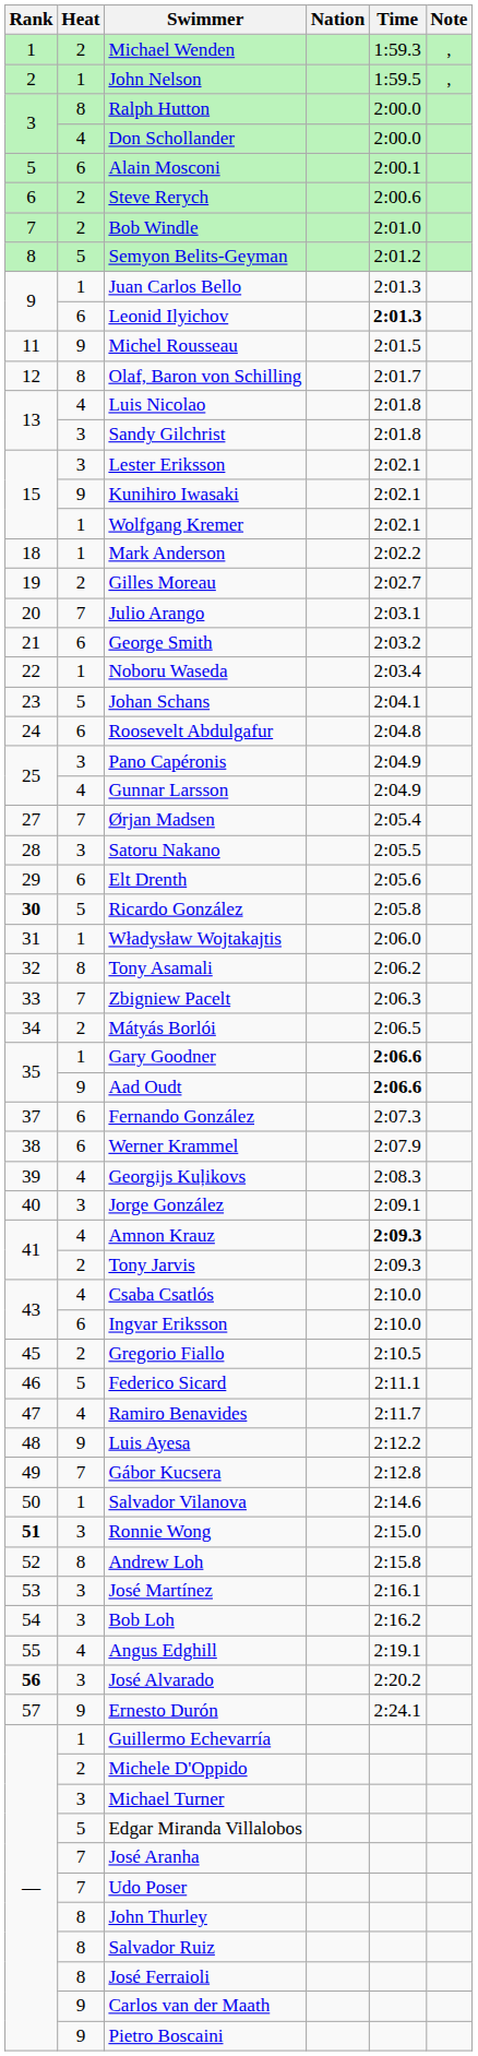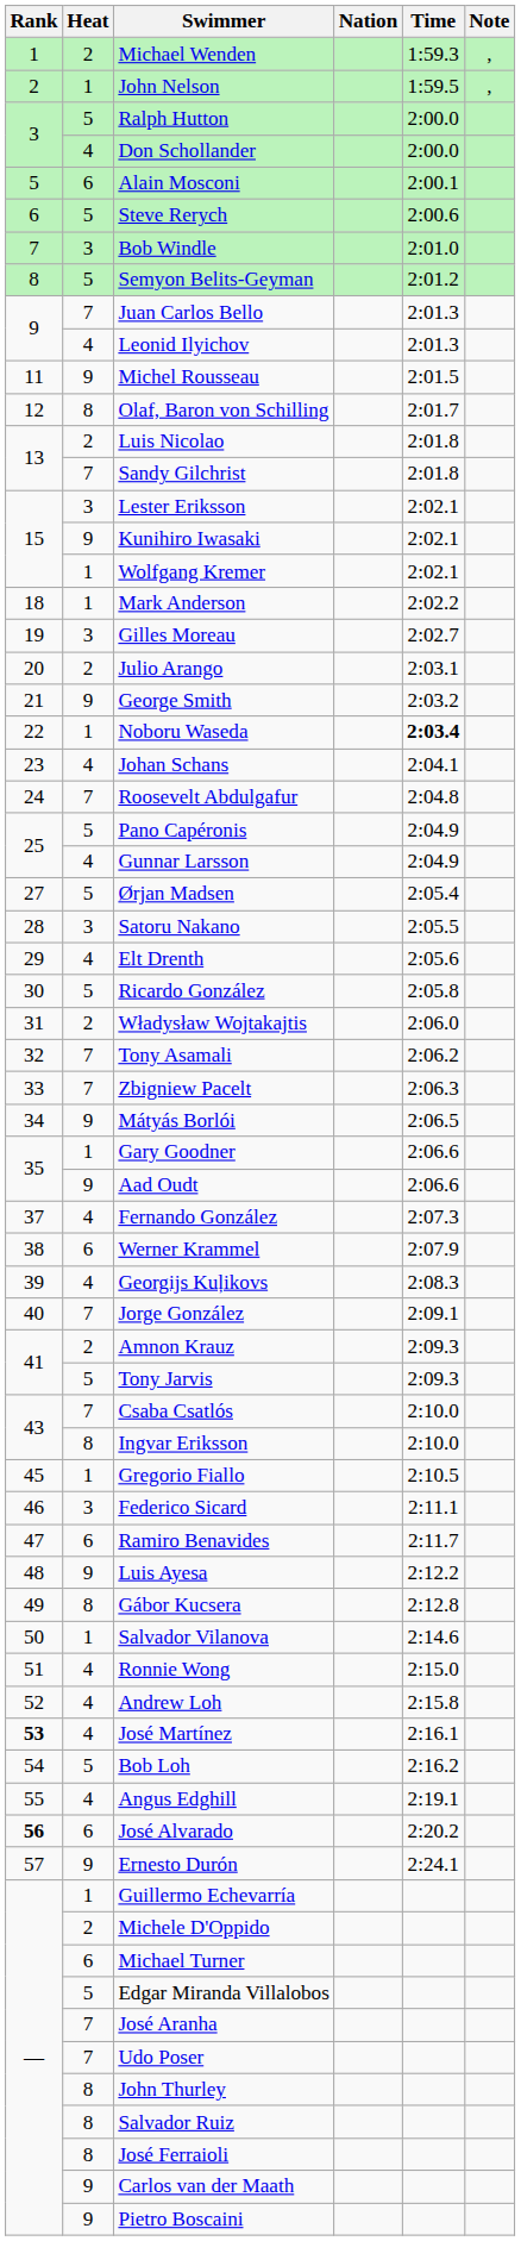Ralph Hutton | Heat: 8 -> 5
Steve Rerych | Heat: 2 -> 5
Bob Windle | Heat: 2 -> 3
Juan Carlos Bello | Heat: 1 -> 7
Leonid Ilyichov | Heat: 6 -> 4
Leonid Ilyichov | Time: bold -> normal
Luis Nicolao | Heat: 4 -> 2
Sandy Gilchrist | Heat: 3 -> 7
Gilles Moreau | Heat: 2 -> 3
Julio Arango | Heat: 7 -> 2
George Smith | Heat: 6 -> 9
Noboru Waseda | Time: normal -> bold
Johan Schans | Heat: 5 -> 4
Roosevelt Abdulgafur | Heat: 6 -> 7
Pano Capéronis | Heat: 3 -> 5
Ørjan Madsen | Heat: 7 -> 5
Elt Drenth | Heat: 6 -> 4
Ricardo González | Rank: bold -> normal
Władysław Wojtakajtis | Heat: 1 -> 2
Tony Asamali | Heat: 8 -> 7
Mátyás Borlói | Heat: 2 -> 9
Gary Goodner | Time: bold -> normal
Aad Oudt | Time: bold -> normal
Fernando González | Heat: 6 -> 4
Jorge González | Heat: 3 -> 7
Amnon Krauz | Heat: 4 -> 2
Amnon Krauz | Time: bold -> normal
Tony Jarvis | Heat: 2 -> 5
Csaba Csatlós | Heat: 4 -> 7
Ingvar Eriksson | Heat: 6 -> 8
Gregorio Fiallo | Heat: 2 -> 1
Federico Sicard | Heat: 5 -> 3
Ramiro Benavides | Heat: 4 -> 6
Gábor Kucsera | Heat: 7 -> 8
Ronnie Wong | Rank: bold -> normal
Ronnie Wong | Heat: 3 -> 4
Andrew Loh | Heat: 8 -> 4
José Martínez | Rank: normal -> bold
José Martínez | Heat: 3 -> 4
Bob Loh | Heat: 3 -> 5
José Alvarado | Heat: 3 -> 6
Michael Turner | Heat: 3 -> 6
